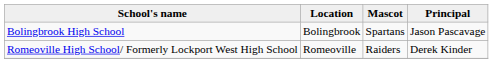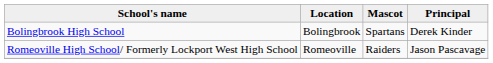Bolingbrook High School | Principal: Jason Pascavage -> Derek Kinder
Romeoville High School/ Formerly Lockport West High School | Principal: Derek Kinder -> Jason Pascavage
